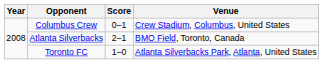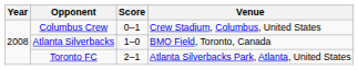Atlanta Silverbacks | Score: 2–1 -> 1–0
Toronto FC | Score: 1–0 -> 2–1
